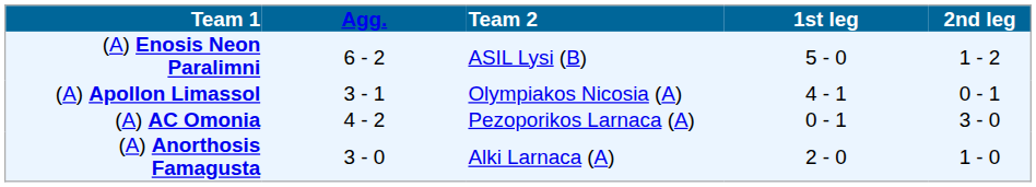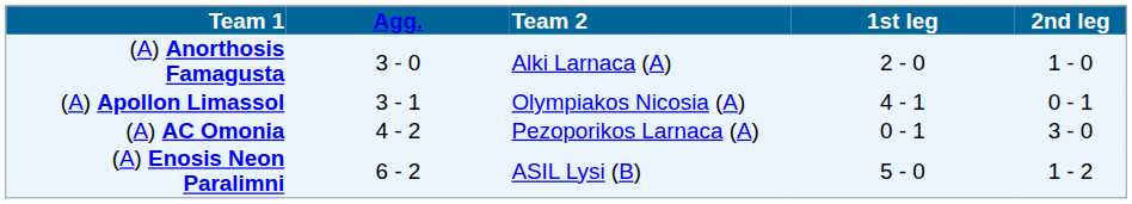rows swapped: (A) Anorthosis Famagusta <-> (A) Enosis Neon Paralimni
